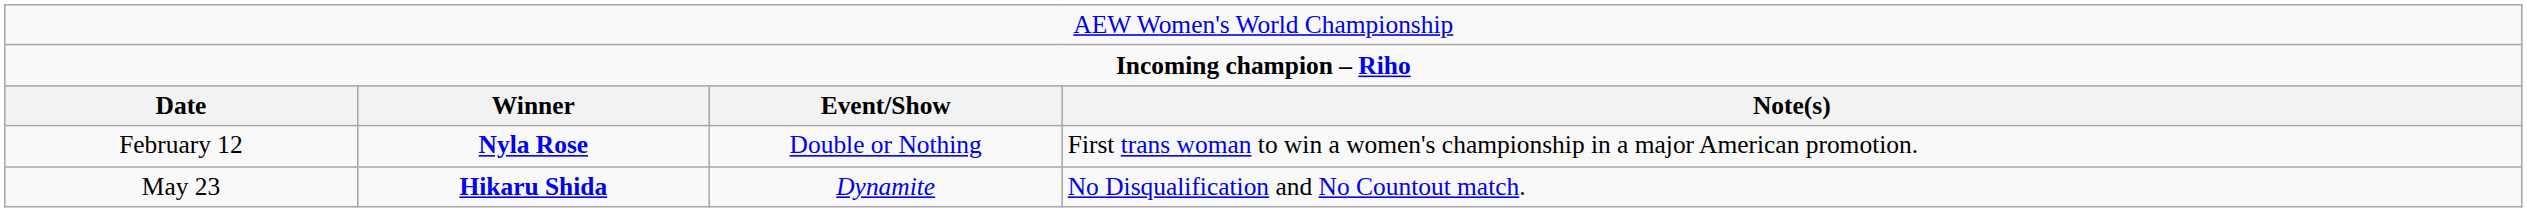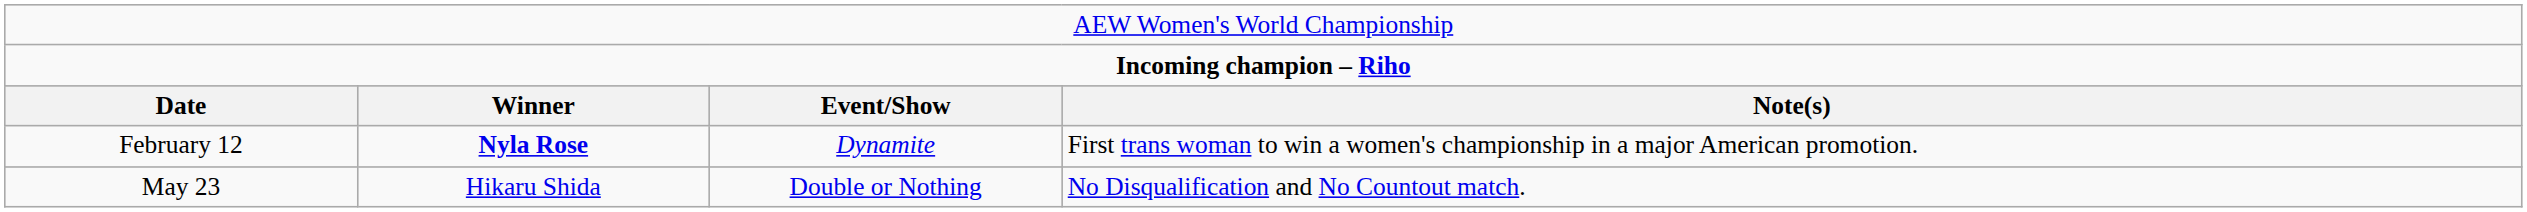February 12 | column 3: Double or Nothing -> Dynamite
May 23 | column 2: bold -> normal
May 23 | column 3: Dynamite -> Double or Nothing
